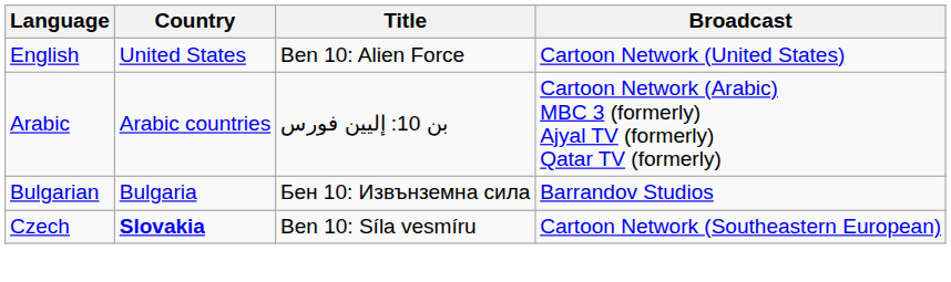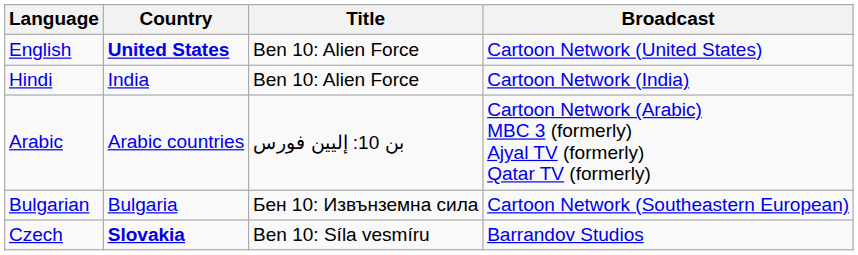English | Country: normal -> bold
+ row: Hindi | India | Ben 10: Alien Force | Cartoon Network (India)
Bulgarian | Broadcast: Barrandov Studios -> Cartoon Network (Southeastern European)
Czech | Broadcast: Cartoon Network (Southeastern European) -> Barrandov Studios
